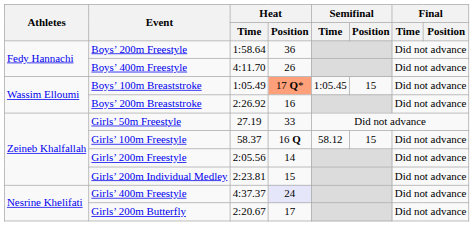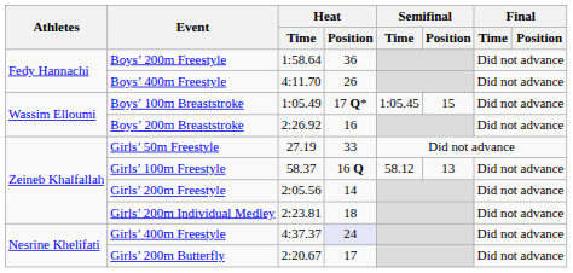Boys’ 100m Breaststroke | Heat / Position: lightsalmon background -> no background
Girls’ 100m Freestyle | Semifinal / Position: 15 -> 13
Girls’ 200m Individual Medley | Heat / Position: 15 -> 18
